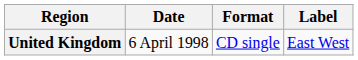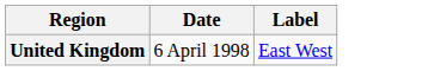- column: Format | CD single
